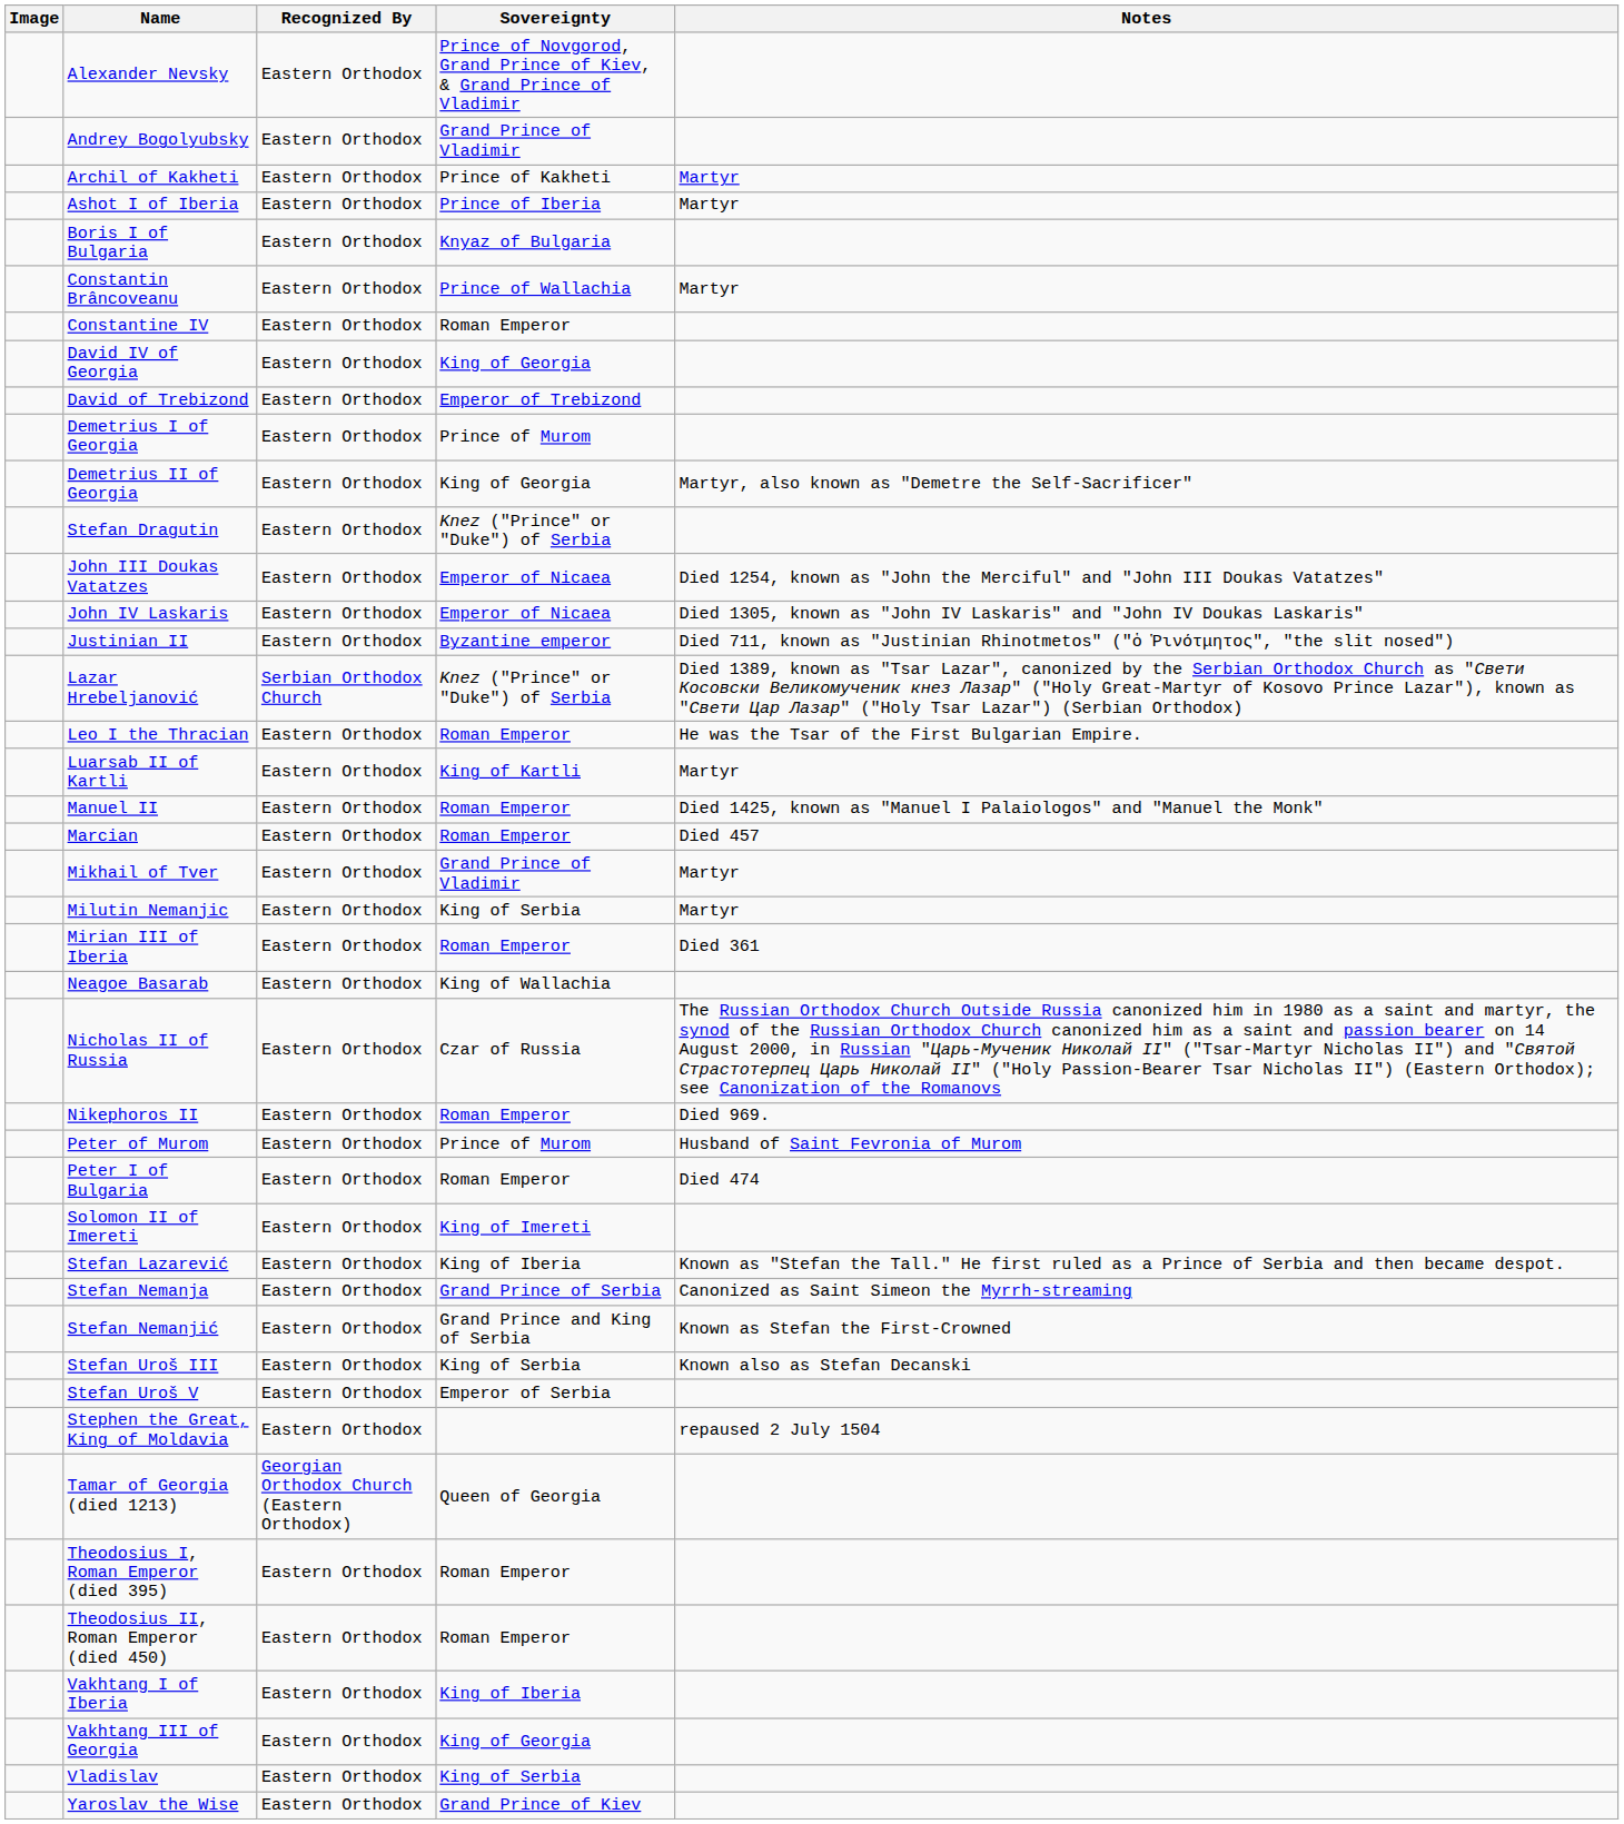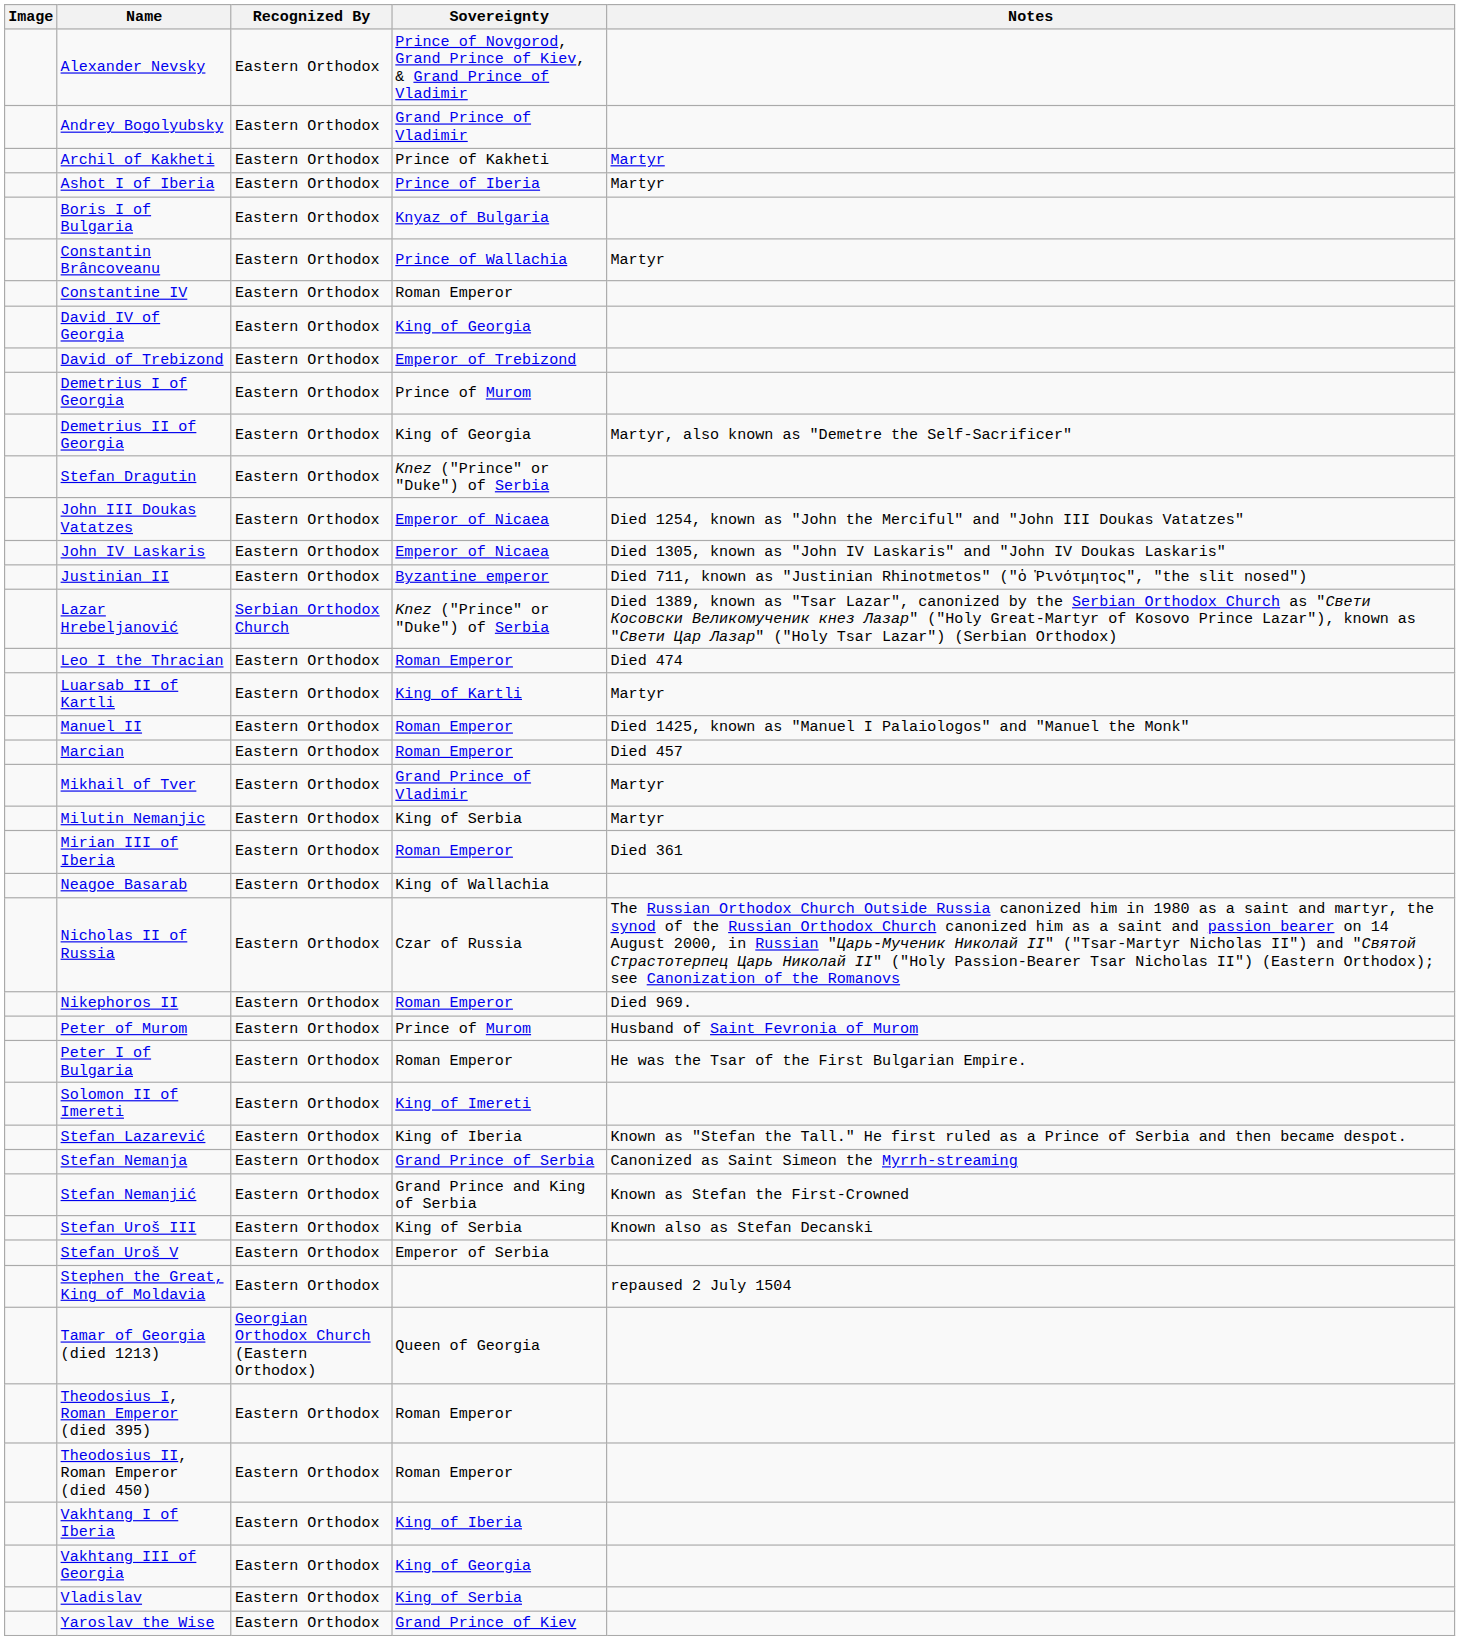Leo I the Thracian | Notes: He was the Tsar of the First Bulgarian Empire. -> Died 474
Peter I of Bulgaria | Notes: Died 474 -> He was the Tsar of the First Bulgarian Empire.
